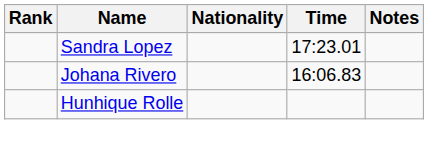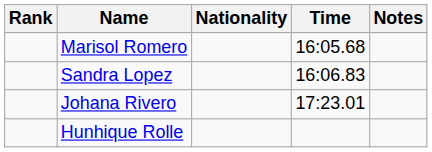+ row: Marisol Romero | 16:05.68
Sandra Lopez | Time: 17:23.01 -> 16:06.83
Johana Rivero | Time: 16:06.83 -> 17:23.01
